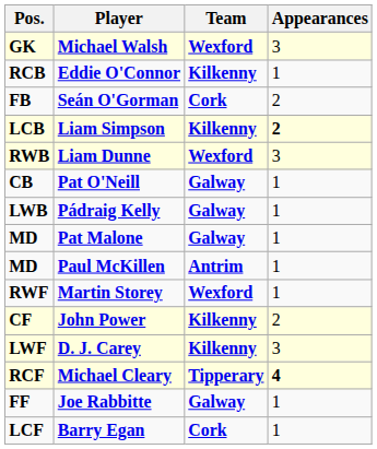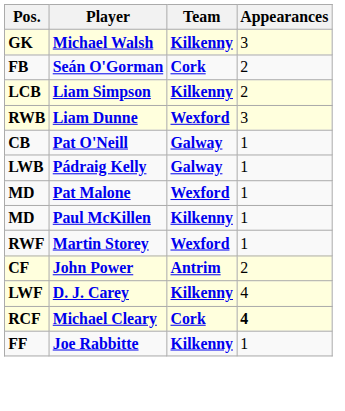Michael Walsh | Team: Wexford -> Kilkenny
- row: RCB | Eddie O'Connor | Kilkenny | 1
Liam Simpson | Appearances: bold -> normal
Pat Malone | Team: Galway -> Wexford
Paul McKillen | Team: Antrim -> Kilkenny
John Power | Team: Kilkenny -> Antrim
D. J. Carey | Appearances: 3 -> 4
Michael Cleary | Team: Tipperary -> Cork
Joe Rabbitte | Team: Galway -> Kilkenny
- row: LCF | Barry Egan | Cork | 1
